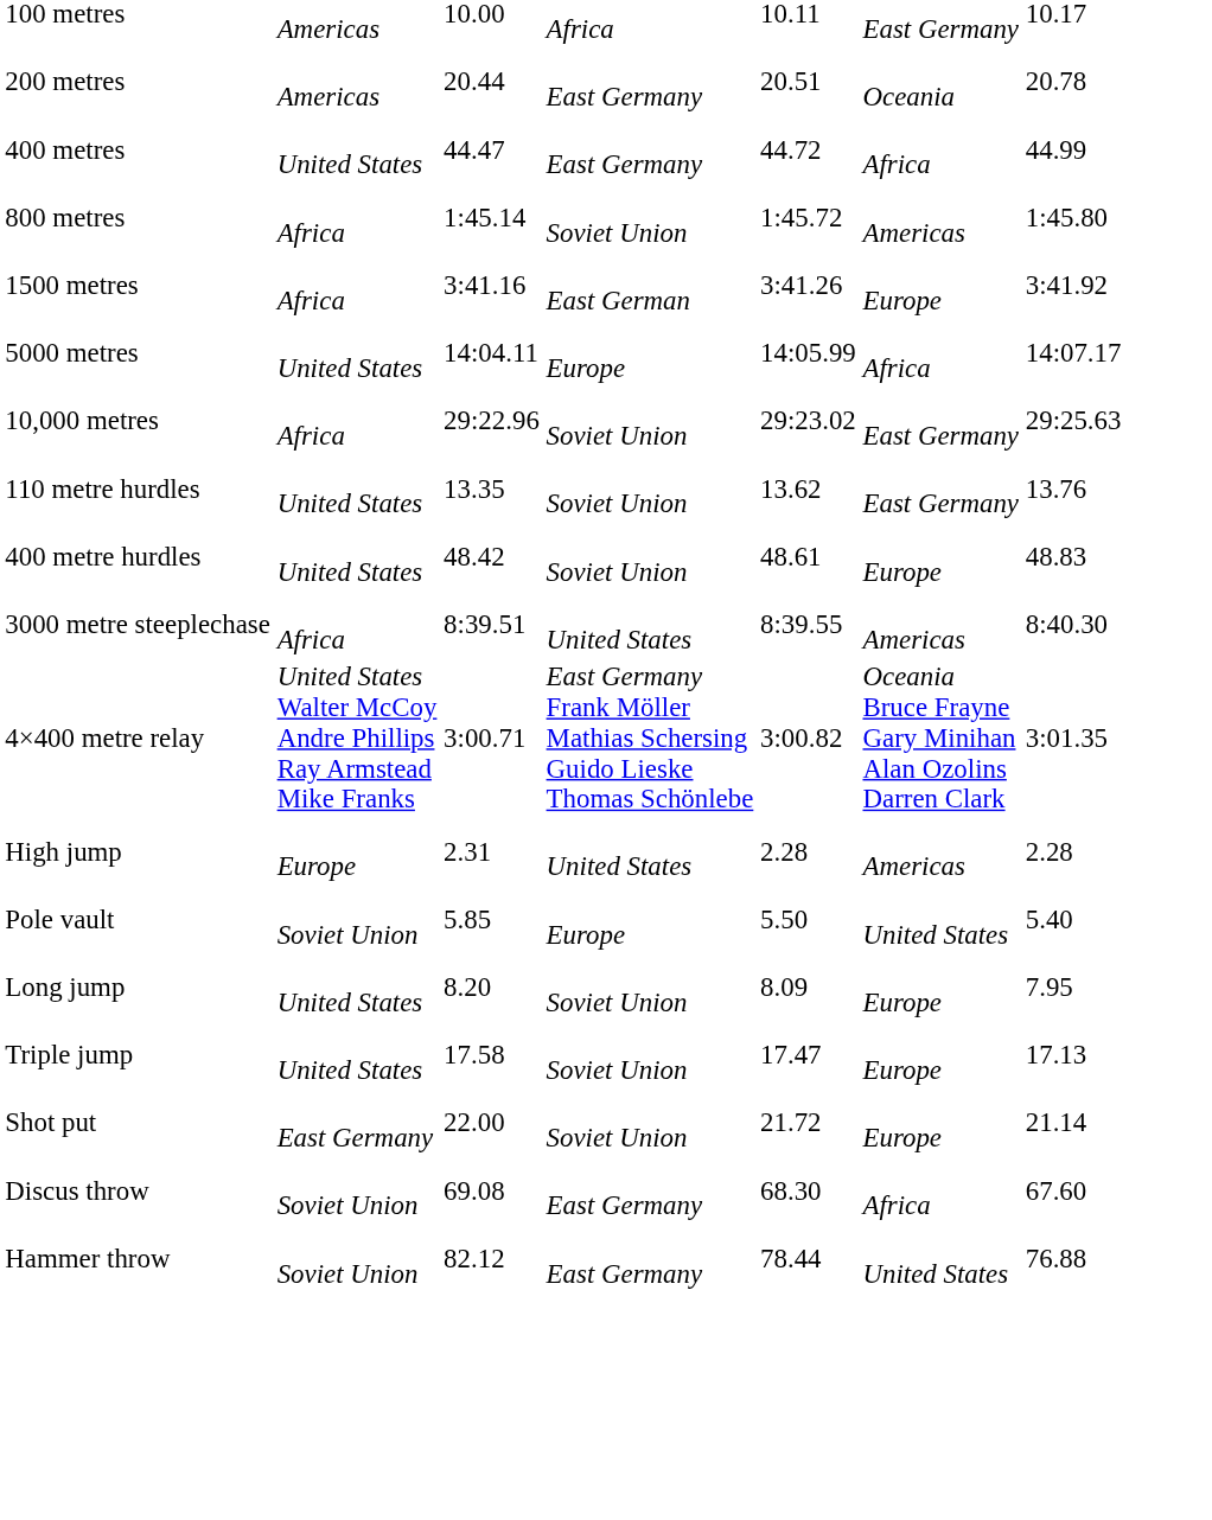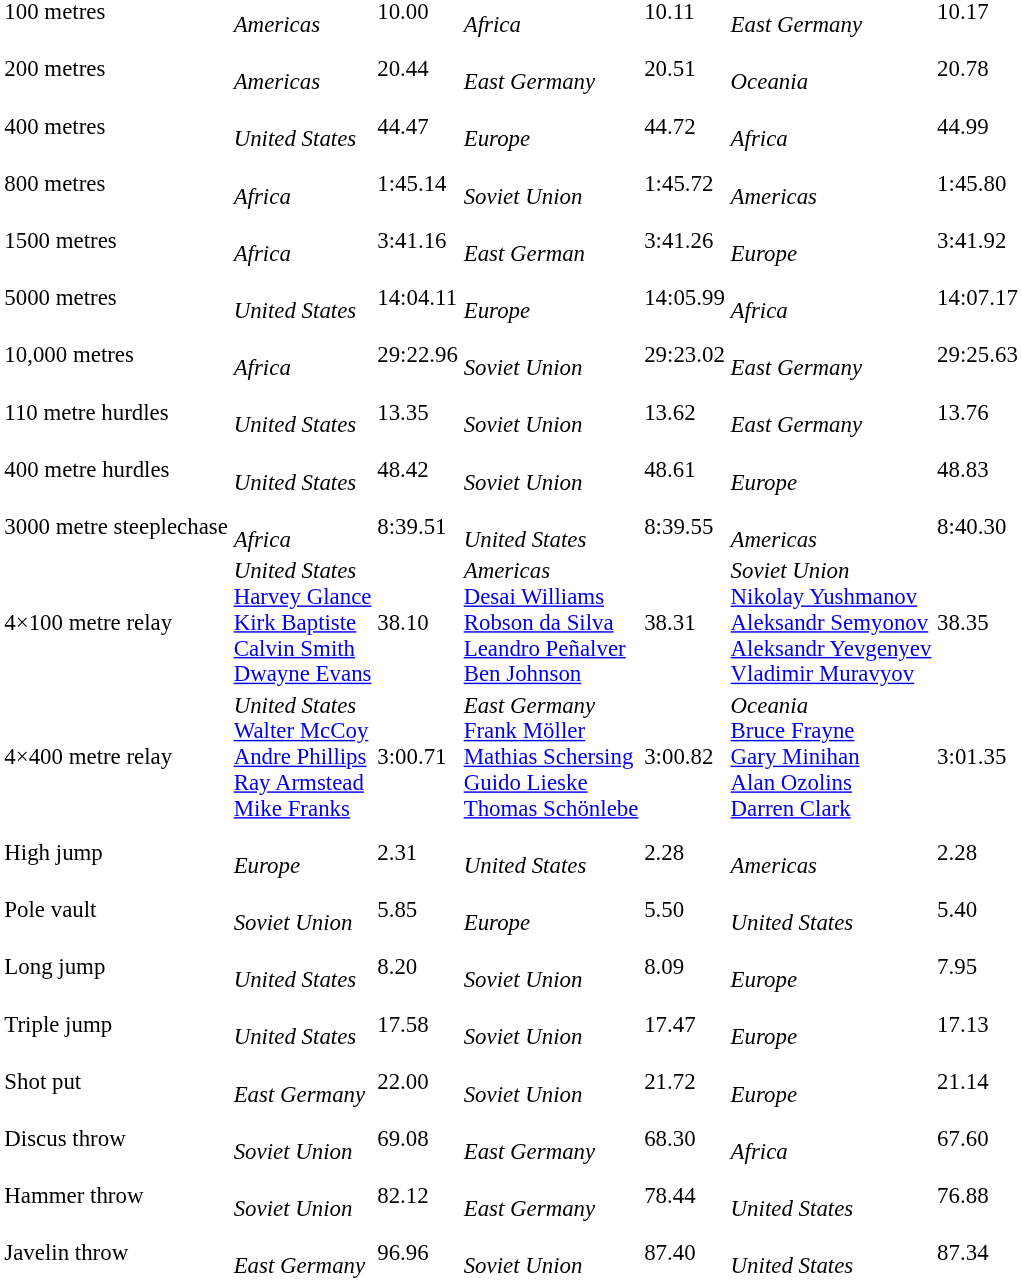400 metres | column 4: East Germany -> Europe
+ row: 4×100 metre relay | United States Harvey Glance Kirk Baptiste Calvin Smith Dwayne Evans | 38.10 | Americas Desai Williams Robson da Silva Leandro Peñalver Ben Johnson | 38.31 | Soviet Union Nikolay Yushmanov Aleksandr Semyonov Aleksandr Yevgenyev Vladimir Muravyov | 38.35
+ row: Javelin throw | East Germany | 96.96 | Soviet Union | 87.40 | United States | 87.34
